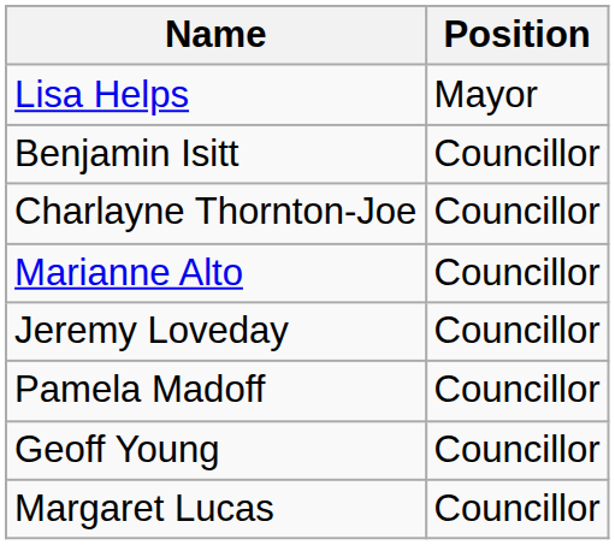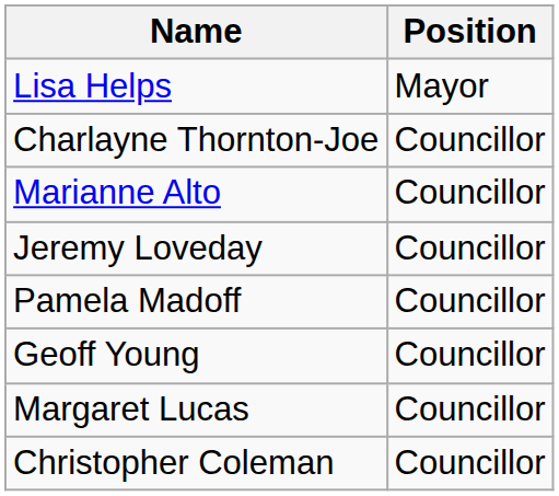- row: Benjamin Isitt | Councillor
+ row: Christopher Coleman | Councillor
